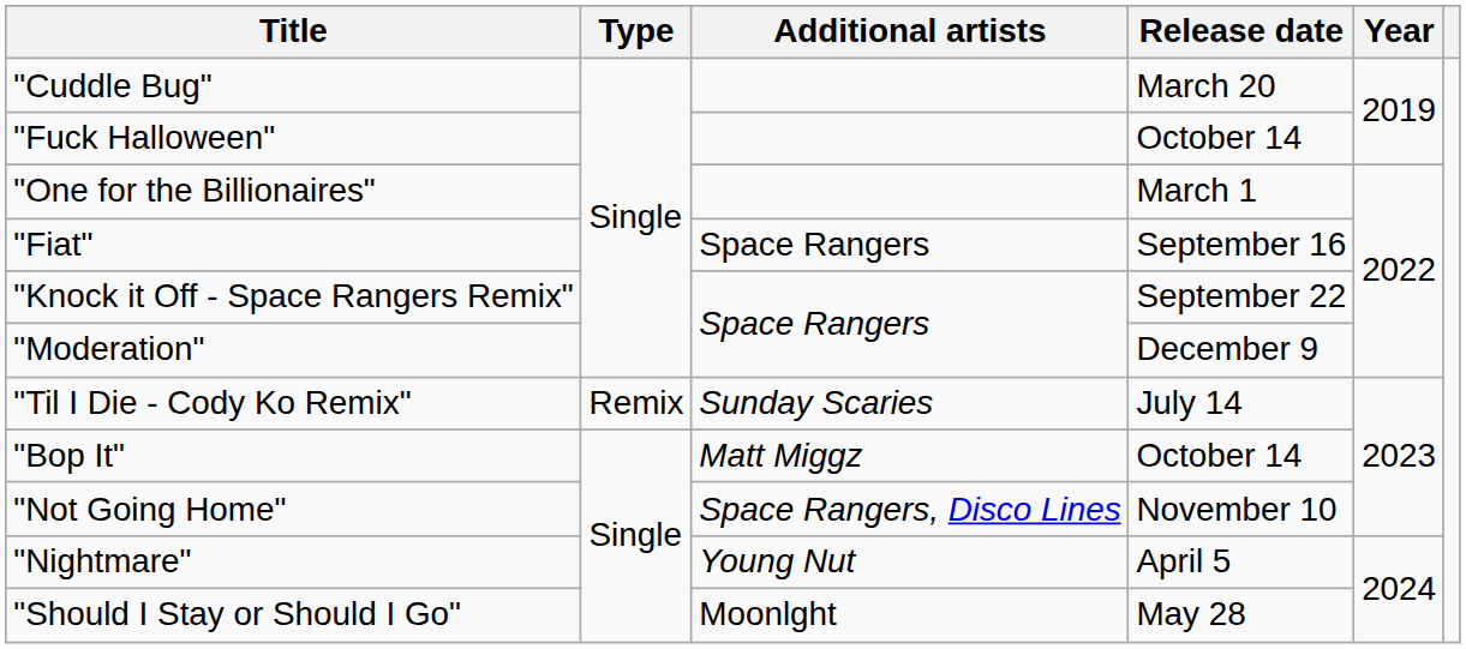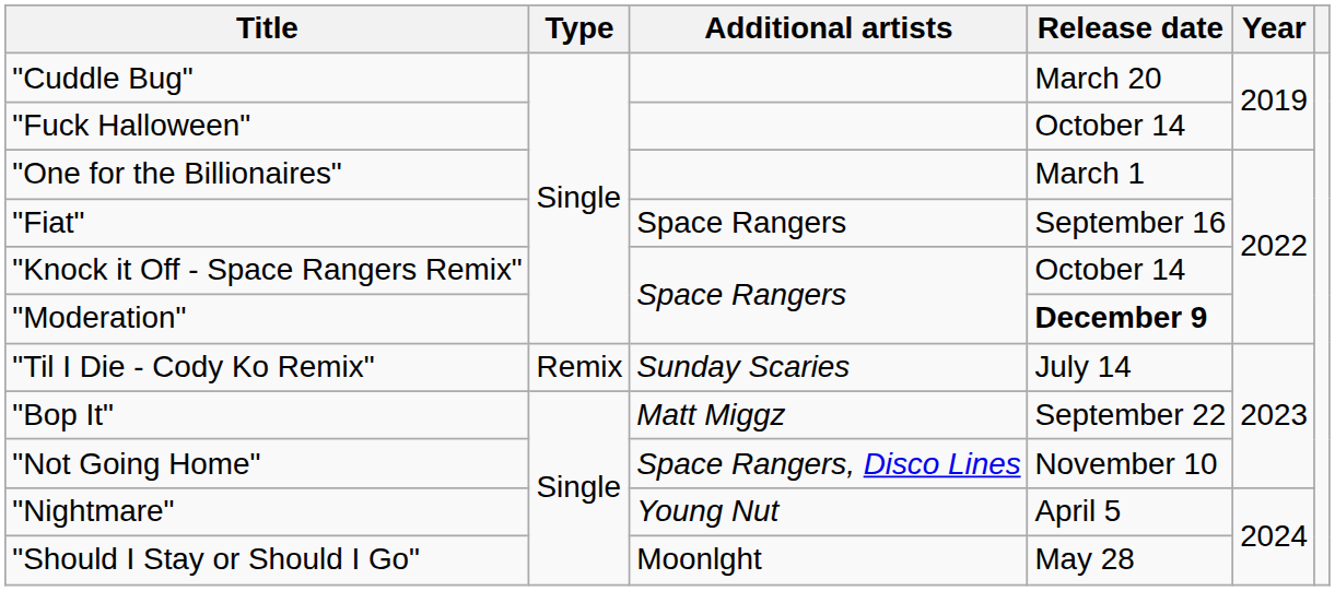"Knock it Off - Space Rangers Remix" | Release date: September 22 -> October 14
"Moderation" | Release date: normal -> bold
"Bop It" | Release date: October 14 -> September 22
